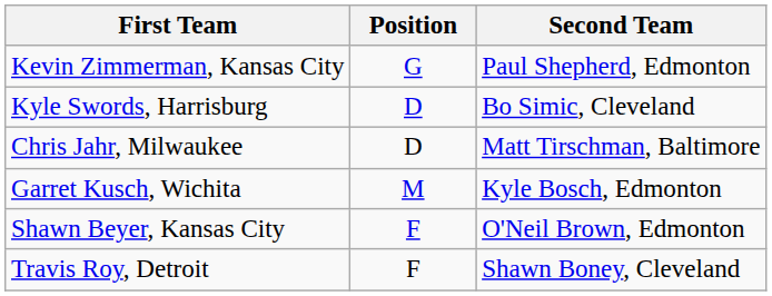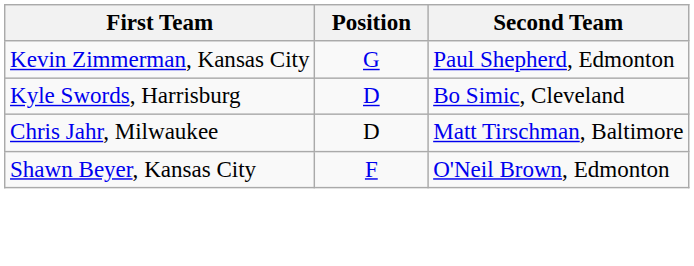- row: Garret Kusch, Wichita | M | Kyle Bosch, Edmonton
- row: Travis Roy, Detroit | F | Shawn Boney, Cleveland
